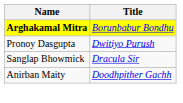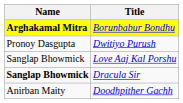+ row: Sanglap Bhowmick | Love Aaj Kal Porshu
Dracula Sir | Name: normal -> bold
